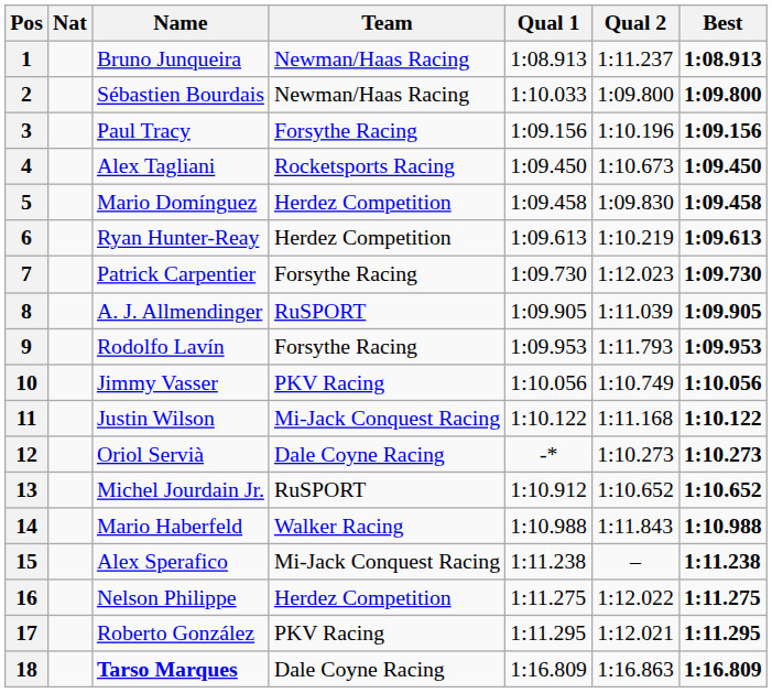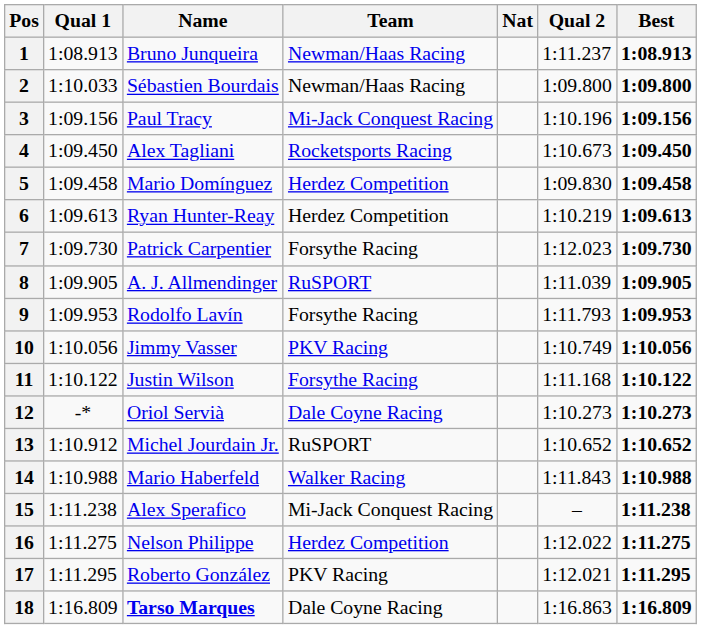columns swapped: Nat <-> Qual 1
3 | Team: Forsythe Racing -> Mi-Jack Conquest Racing
11 | Team: Mi-Jack Conquest Racing -> Forsythe Racing
